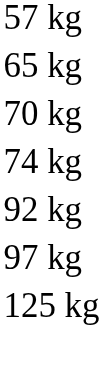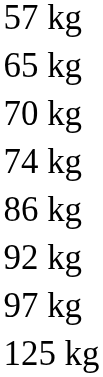+ row: 86 kg
